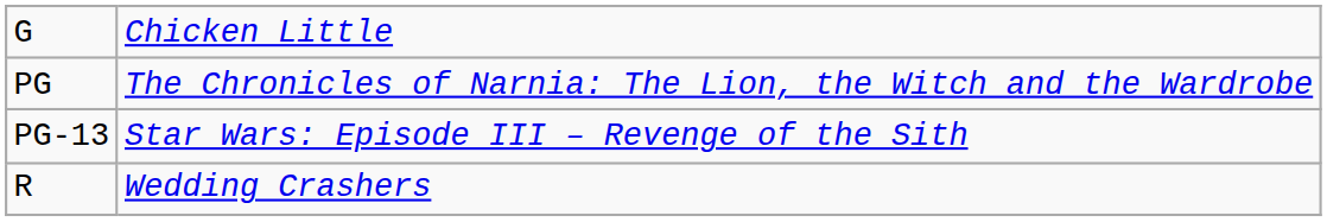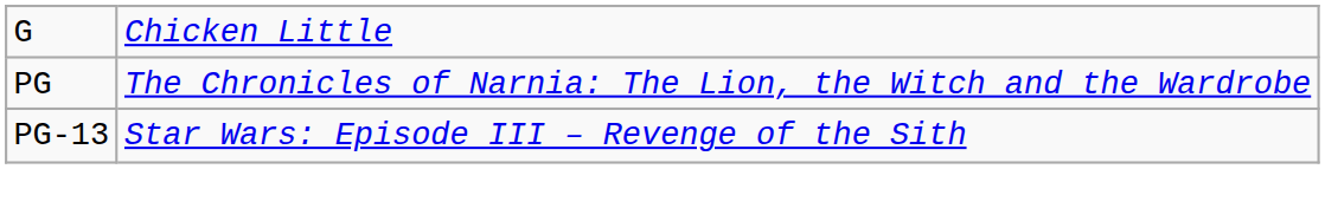- row: R | Wedding Crashers
